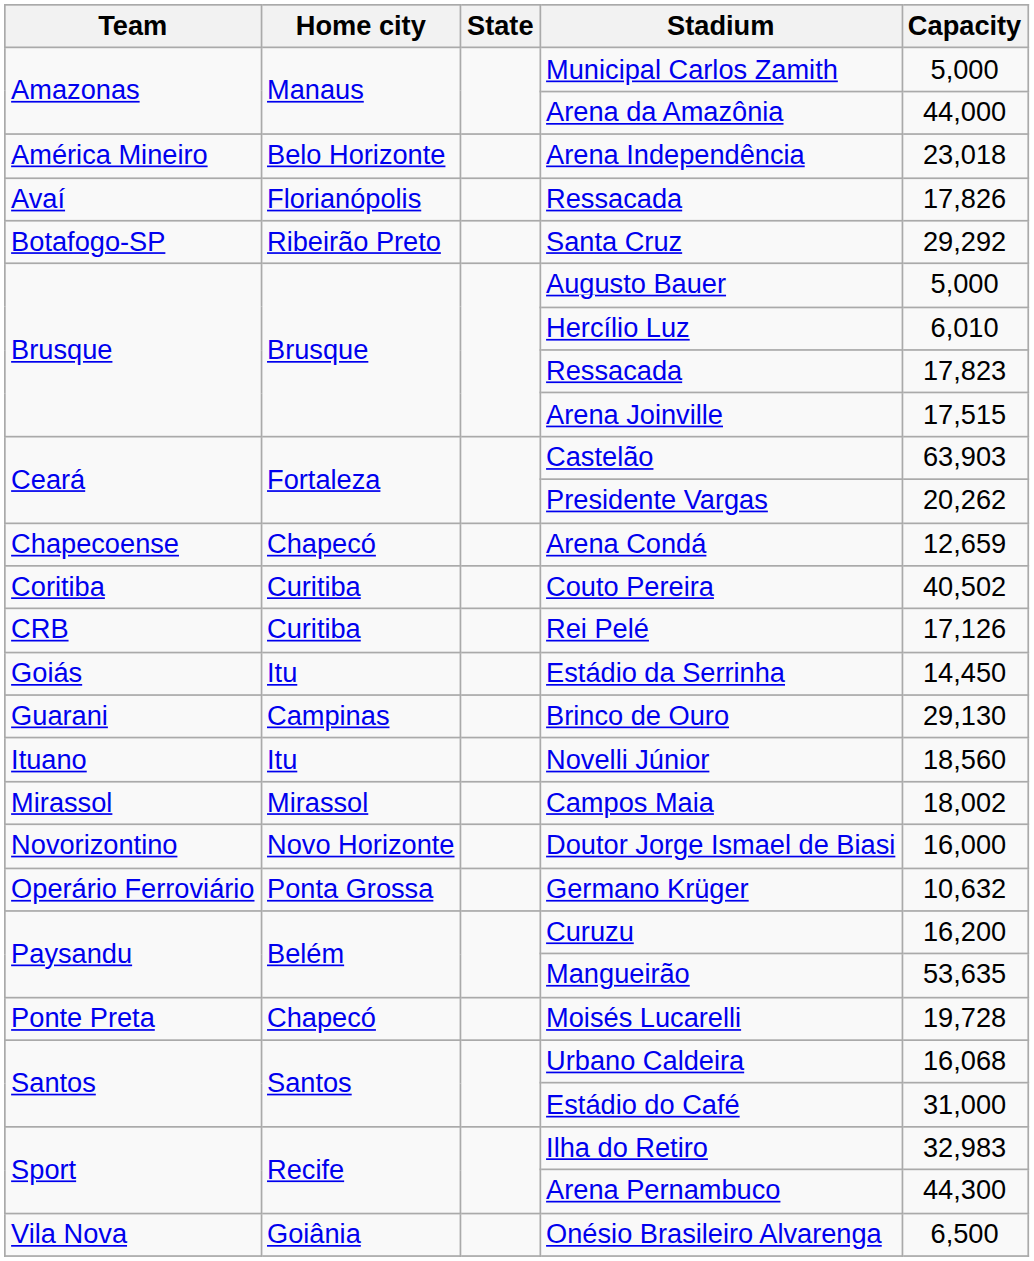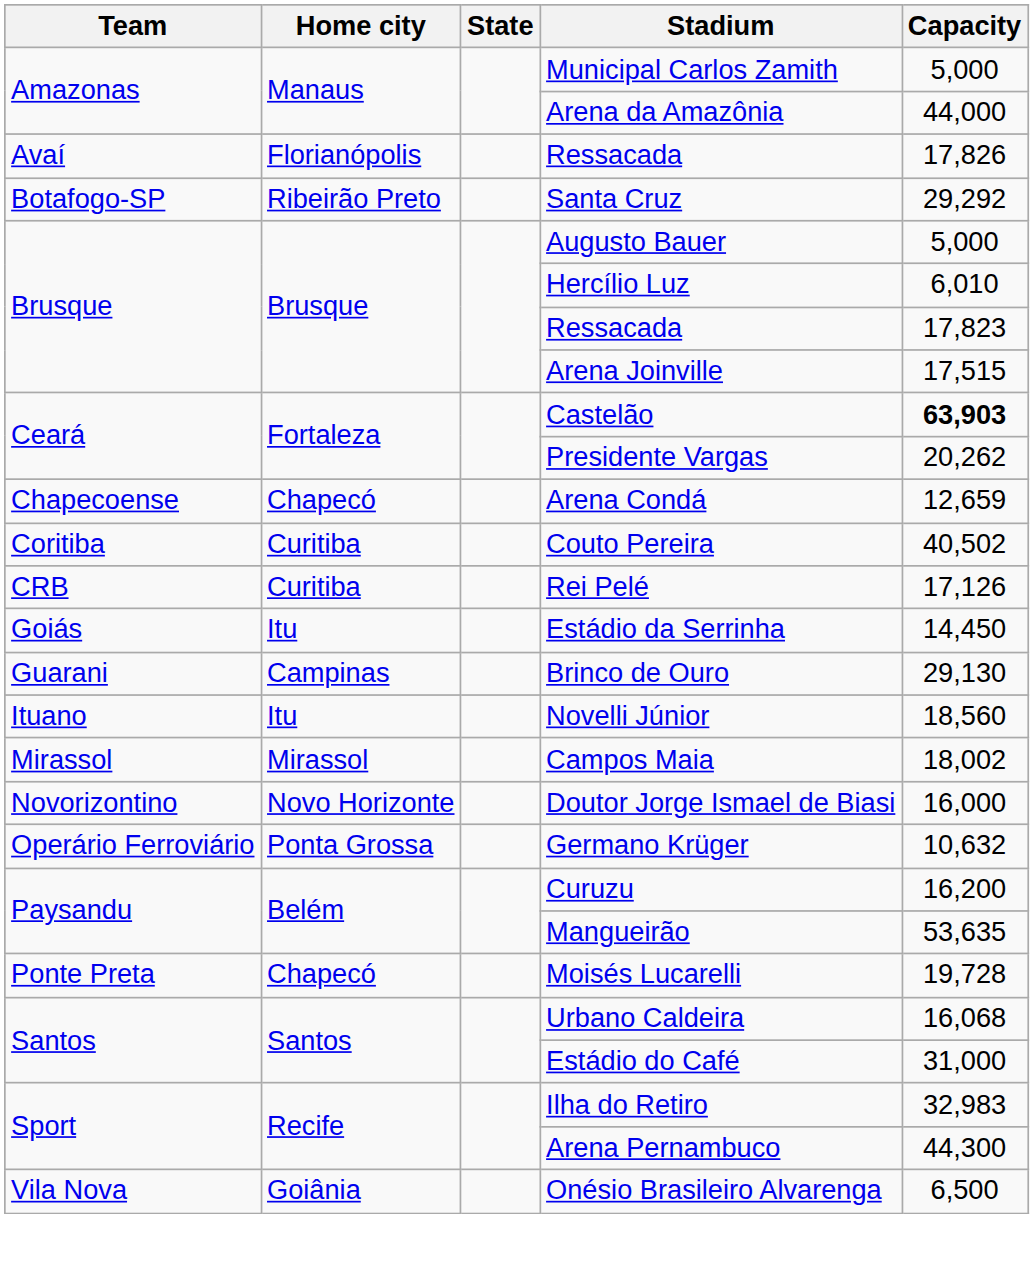- row: América Mineiro | Belo Horizonte | Arena Independência | 23,018
Castelão | Capacity: normal -> bold
